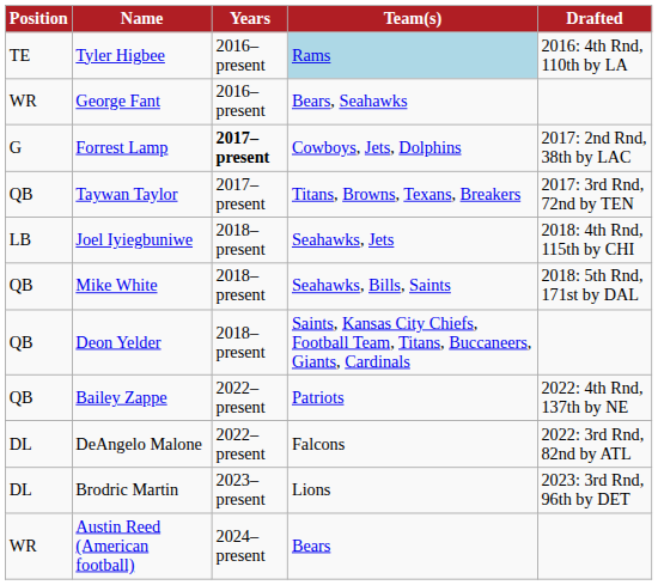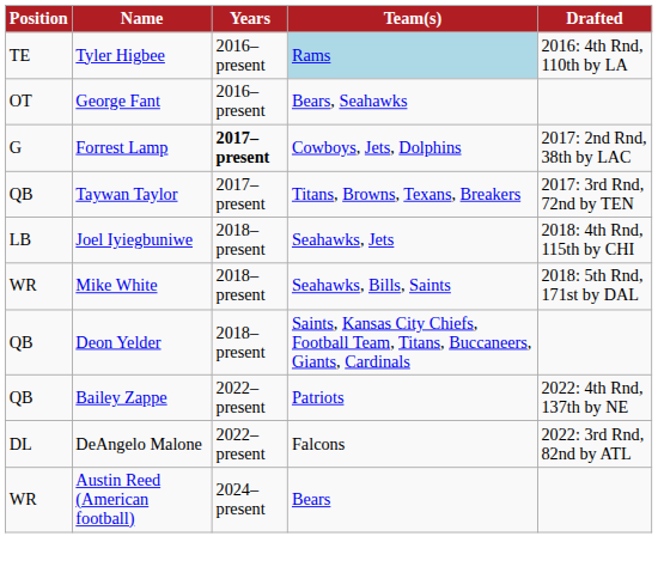George Fant | Position: WR -> OT
Mike White | Position: QB -> WR
- row: DL | Brodric Martin | 2023–present | Lions | 2023: 3rd Rnd, 96th by DET
